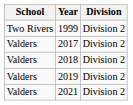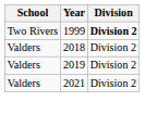1999 | Division: normal -> bold
- row: Valders | 2017 | Division 2
